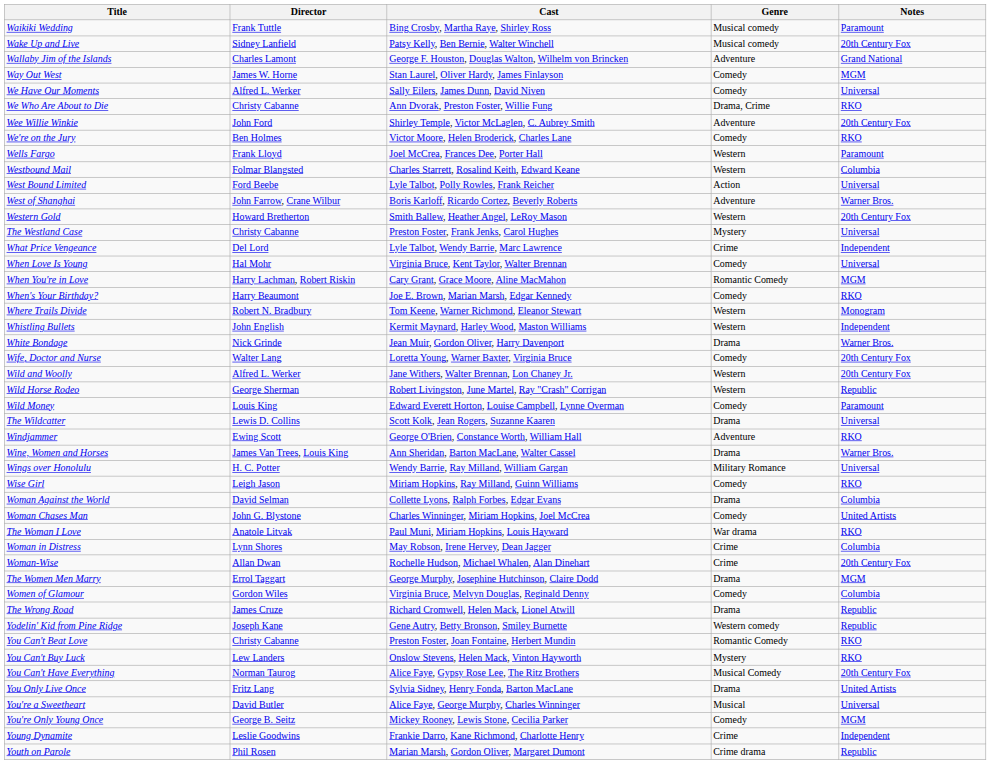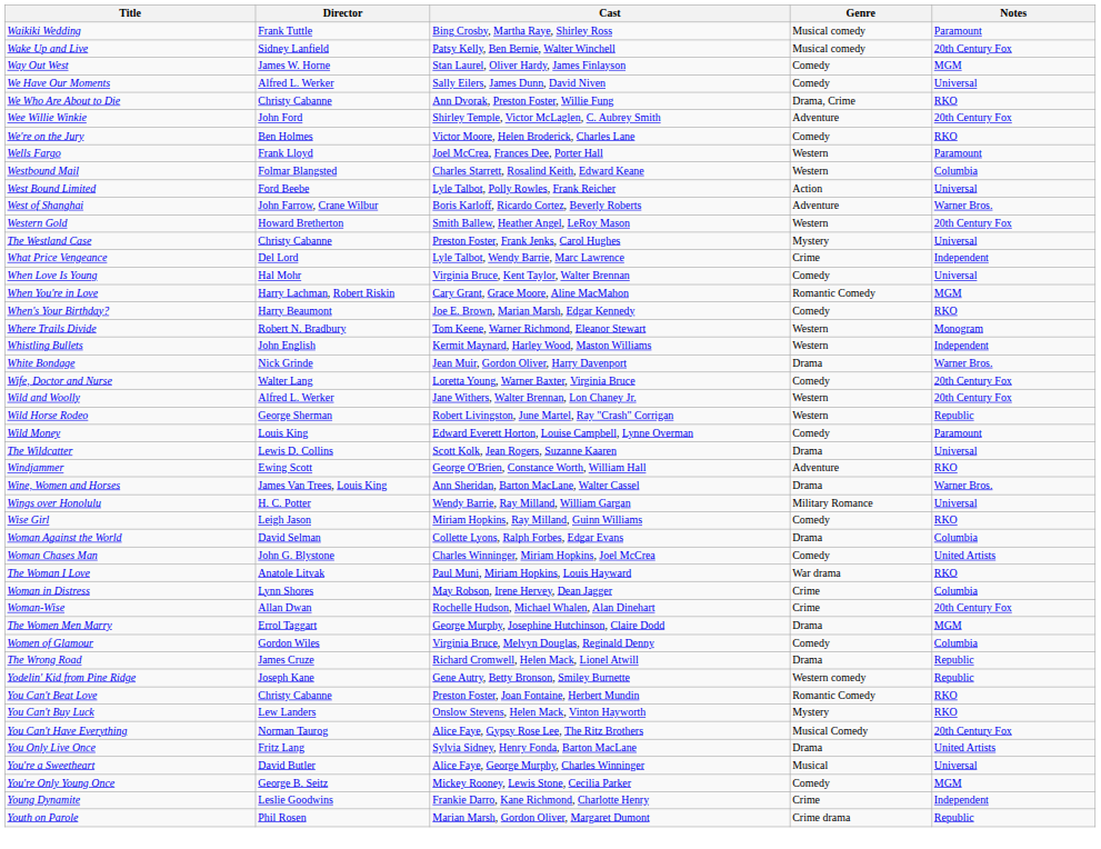- row: Wallaby Jim of the Islands | Charles Lamont | George F. Houston, Douglas Walton, Wilhelm von Brincken | Adventure | Grand National
